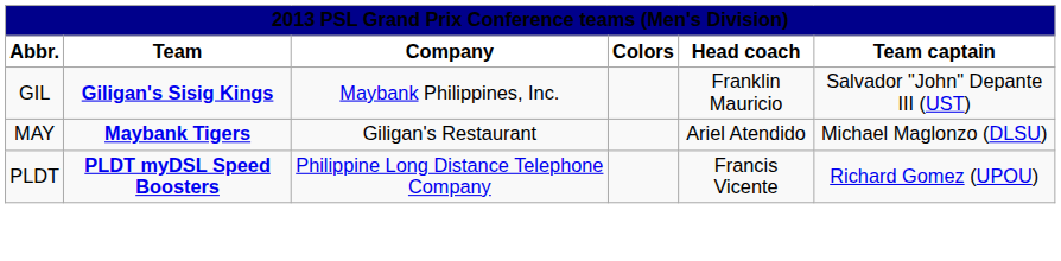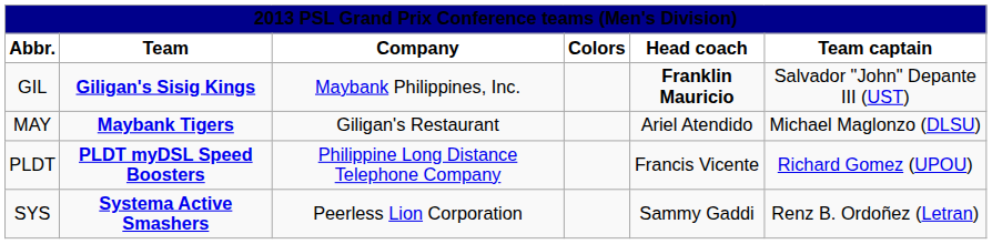GIL | Head coach: normal -> bold
+ row: SYS | Systema Active Smashers | Peerless Lion Corporation | Sammy Gaddi | Renz B. Ordoñez (Letran)
